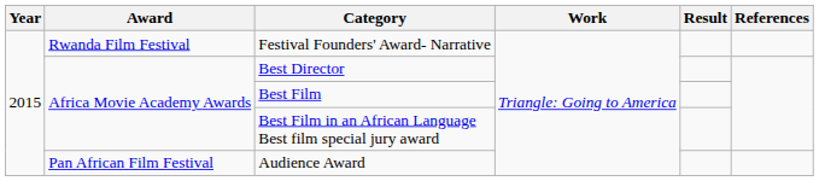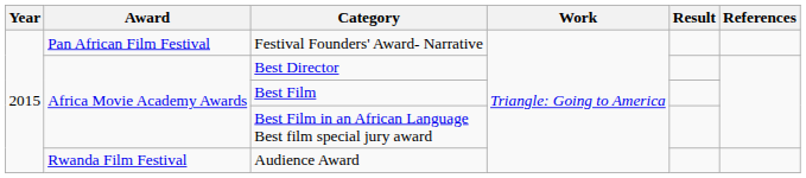Festival Founders' Award- Narrative | Award: Rwanda Film Festival -> Pan African Film Festival
Audience Award | Award: Pan African Film Festival -> Rwanda Film Festival
